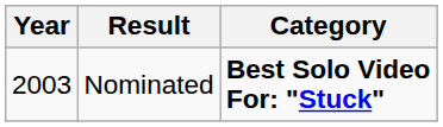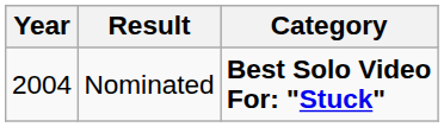Nominated | Year: 2003 -> 2004
